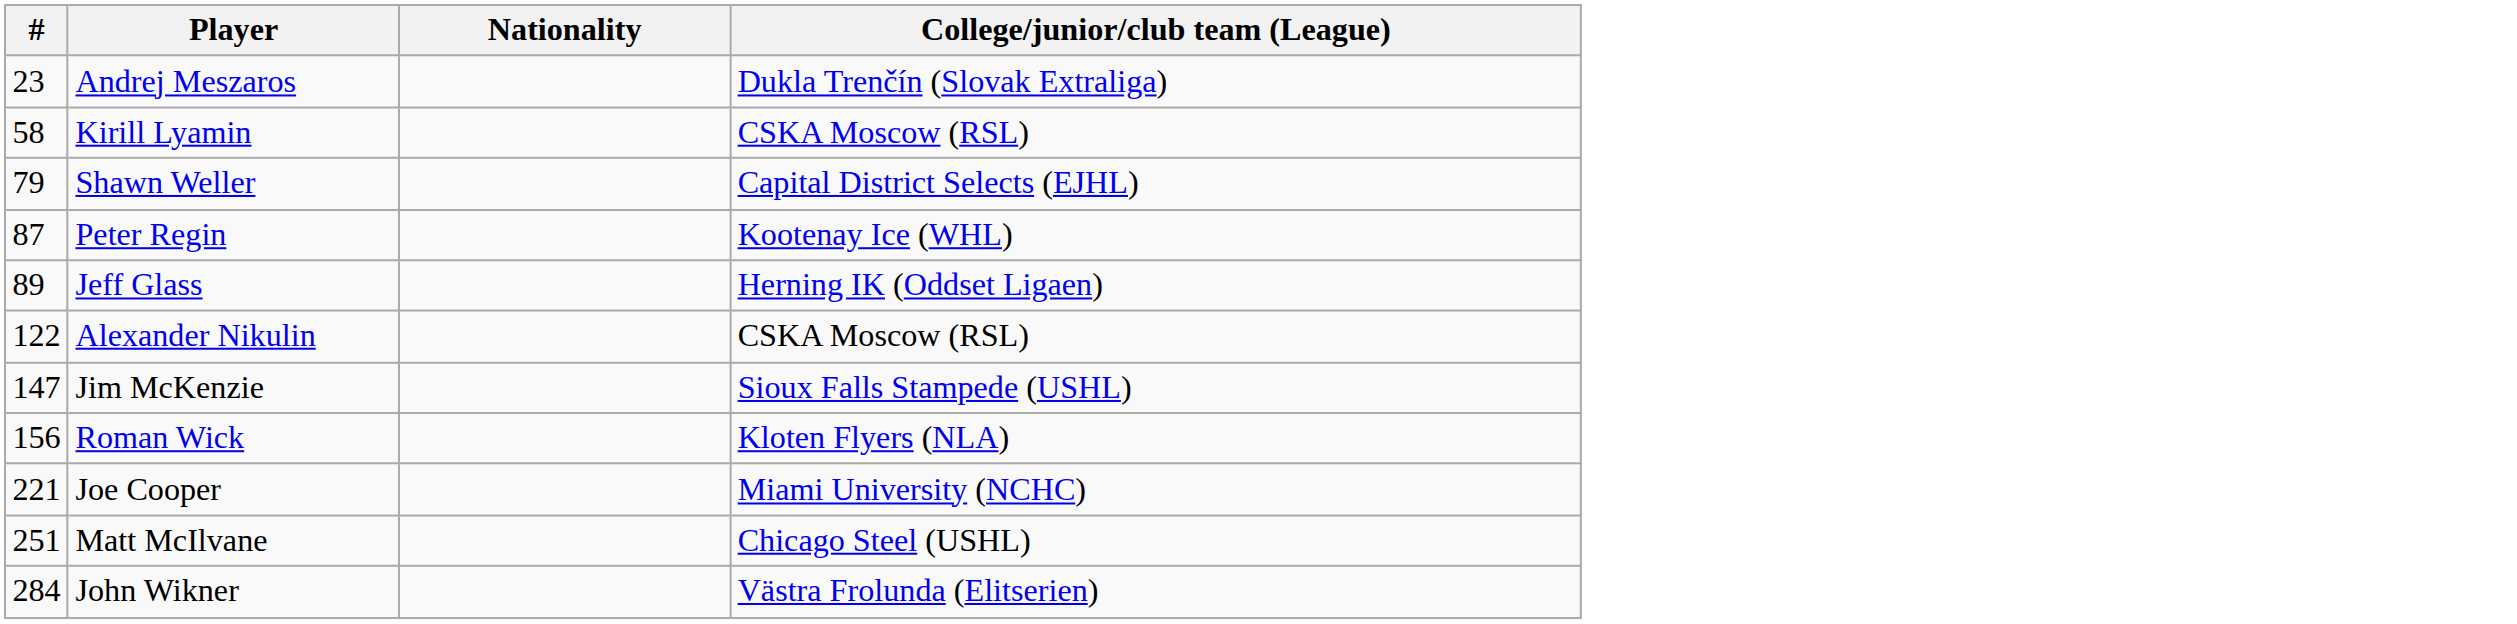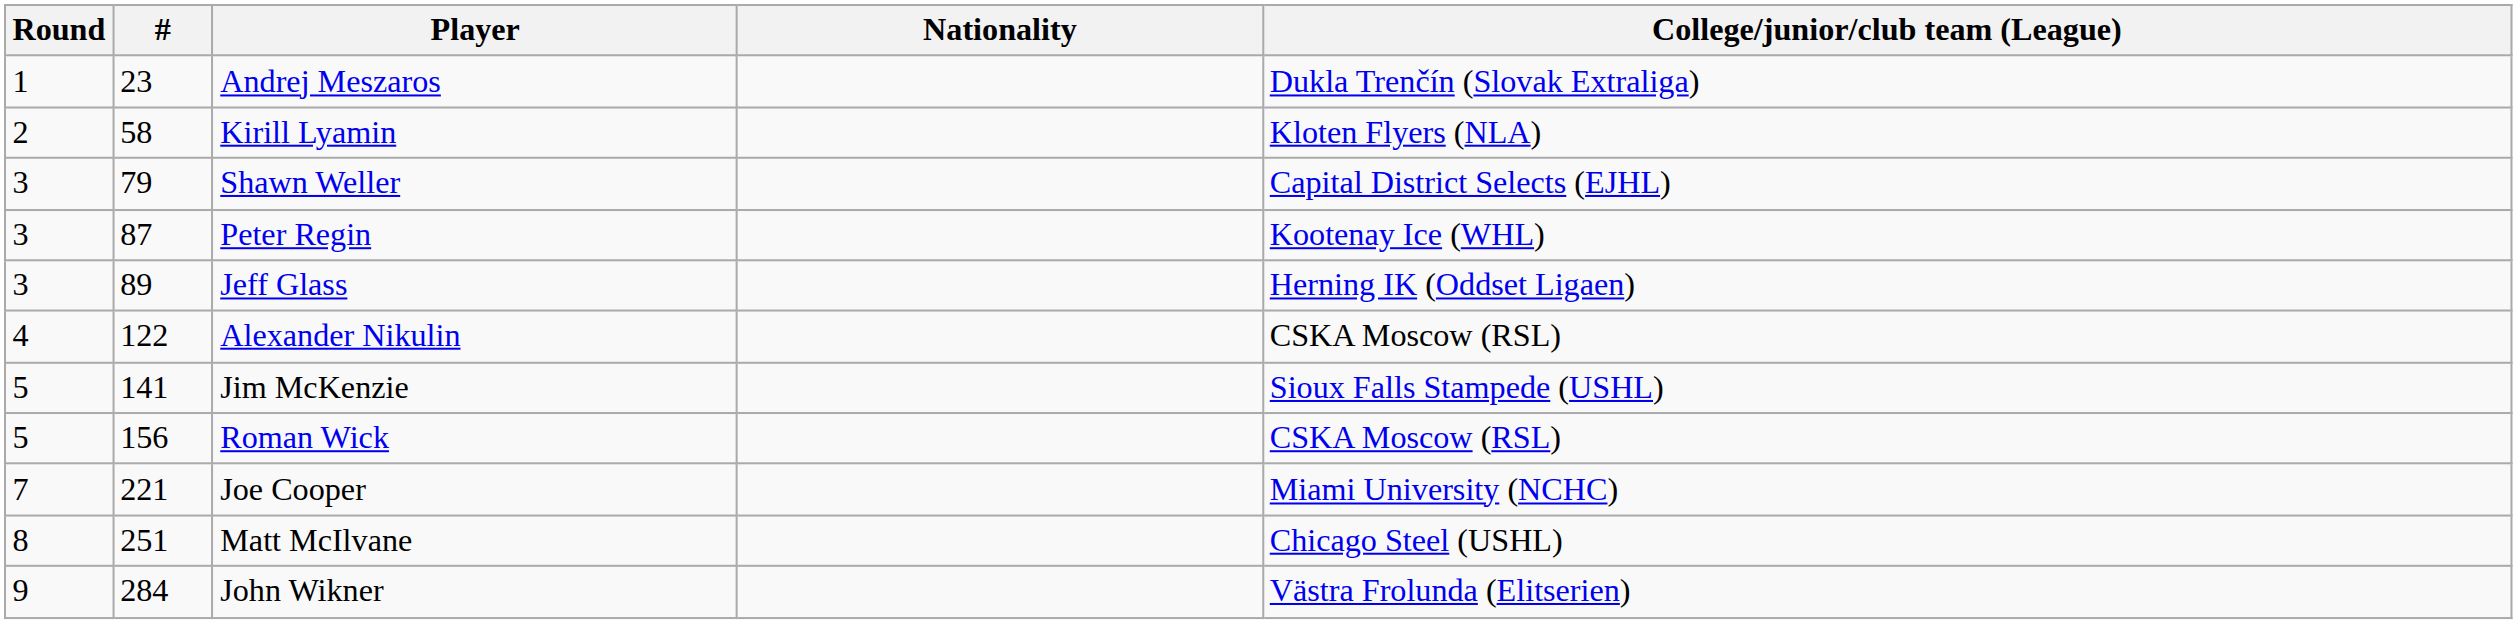+ column: Round | 1 | 2 | 3 | 3 | 3 | 4 | 5 | 5 | 7 | 8 | 9
Kirill Lyamin | College/junior/club team (League): CSKA Moscow (RSL) -> Kloten Flyers (NLA)
Jim McKenzie | #: 147 -> 141
Roman Wick | College/junior/club team (League): Kloten Flyers (NLA) -> CSKA Moscow (RSL)
